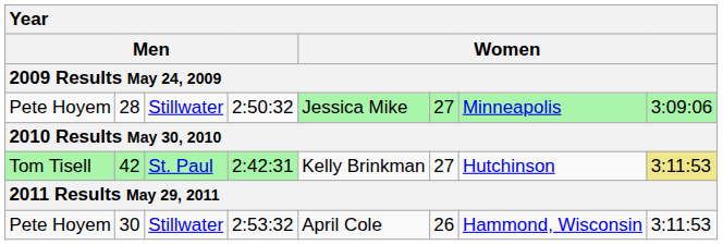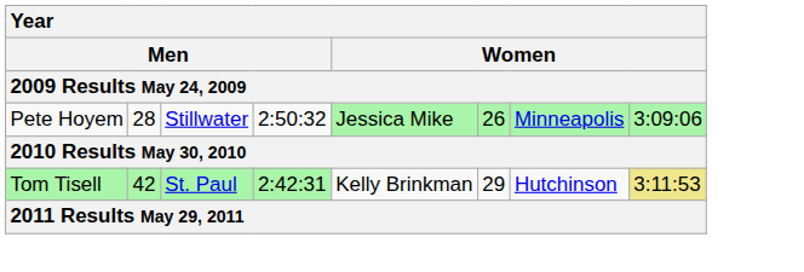28 | column 6: 27 -> 26
42 | column 6: 27 -> 29
- row: Pete Hoyem | 30 | Stillwater | 2:53:32 | April Cole | 26 | Hammond, Wisconsin | 3:11:53
